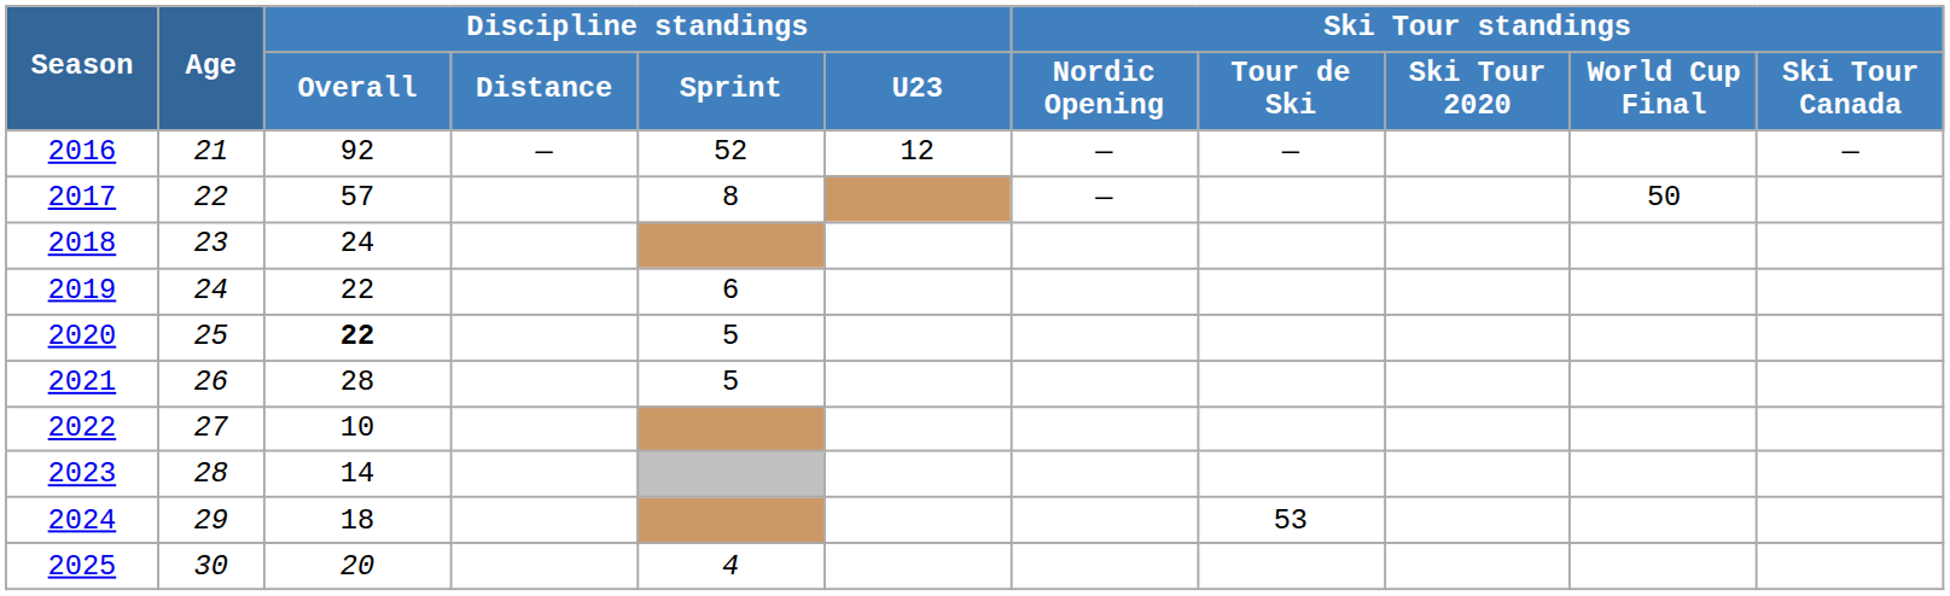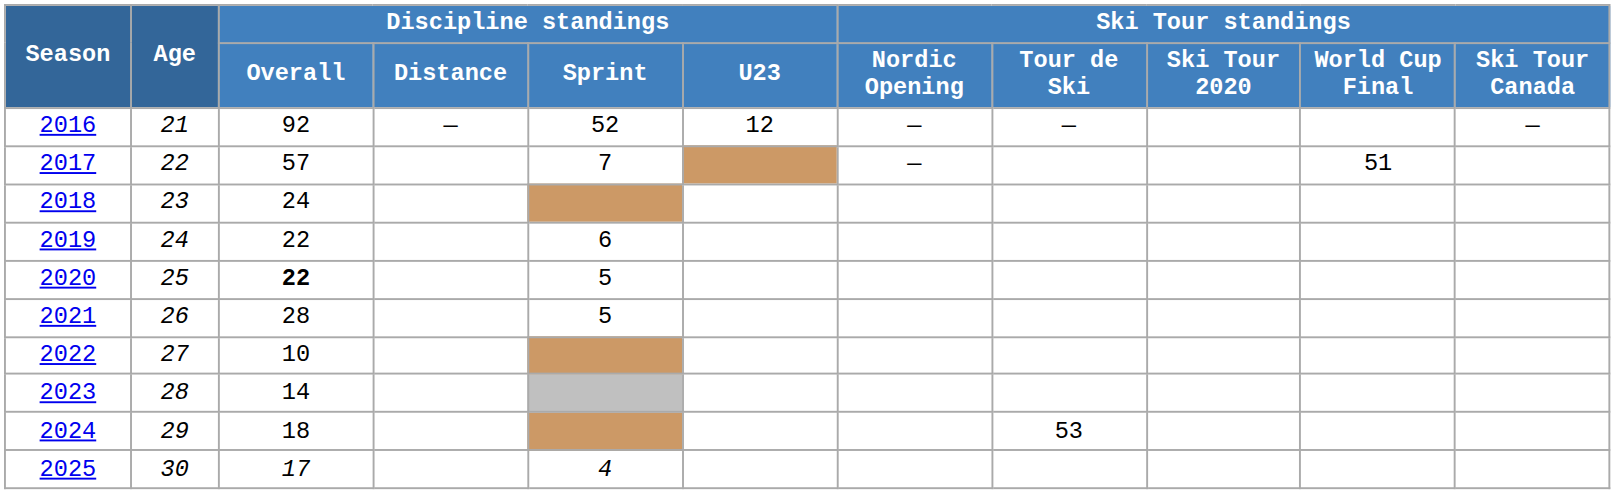2017 | Discipline standings / Sprint: 8 -> 7
2017 | Ski Tour standings / World Cup Final: 50 -> 51
2025 | Discipline standings / Overall: 20 -> 17
